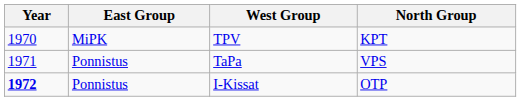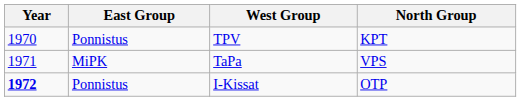TPV | East Group: MiPK -> Ponnistus
TaPa | East Group: Ponnistus -> MiPK
